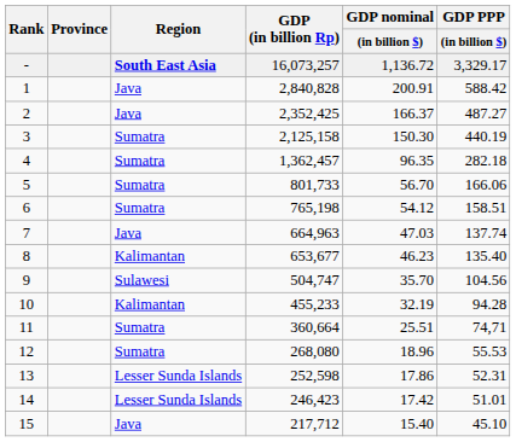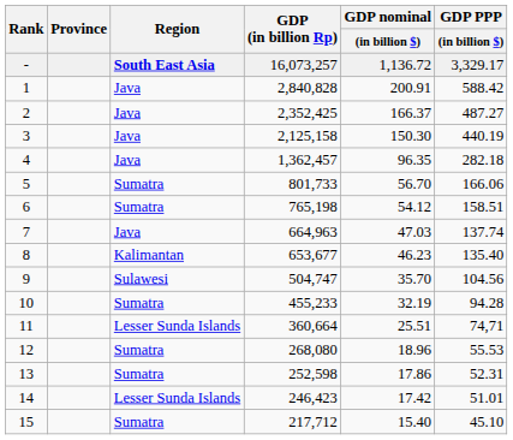3 | Region: Sumatra -> Java
4 | Region: Sumatra -> Java
10 | Region: Kalimantan -> Sumatra
11 | Region: Sumatra -> Lesser Sunda Islands
13 | Region: Lesser Sunda Islands -> Sumatra
15 | Region: Java -> Sumatra
